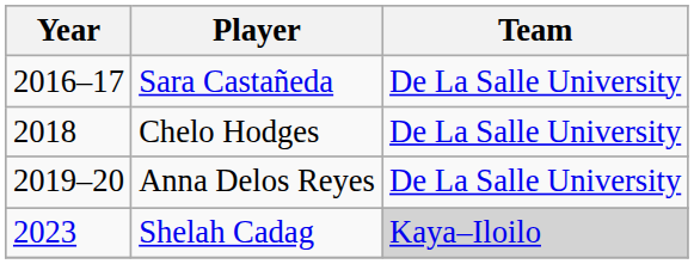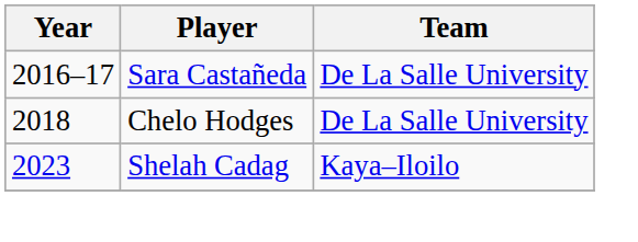- row: 2019–20 | Anna Delos Reyes | De La Salle University
Shelah Cadag | Team: lightgrey background -> no background
